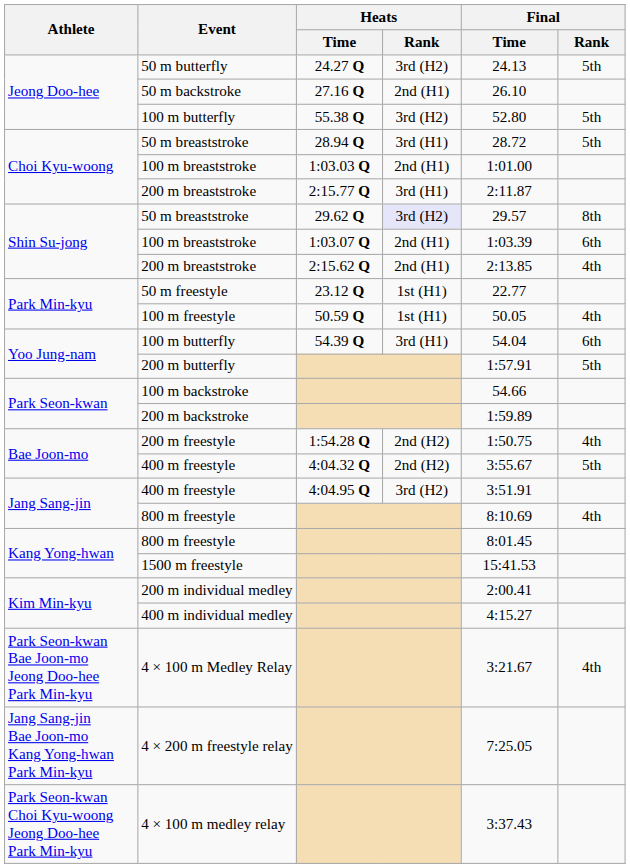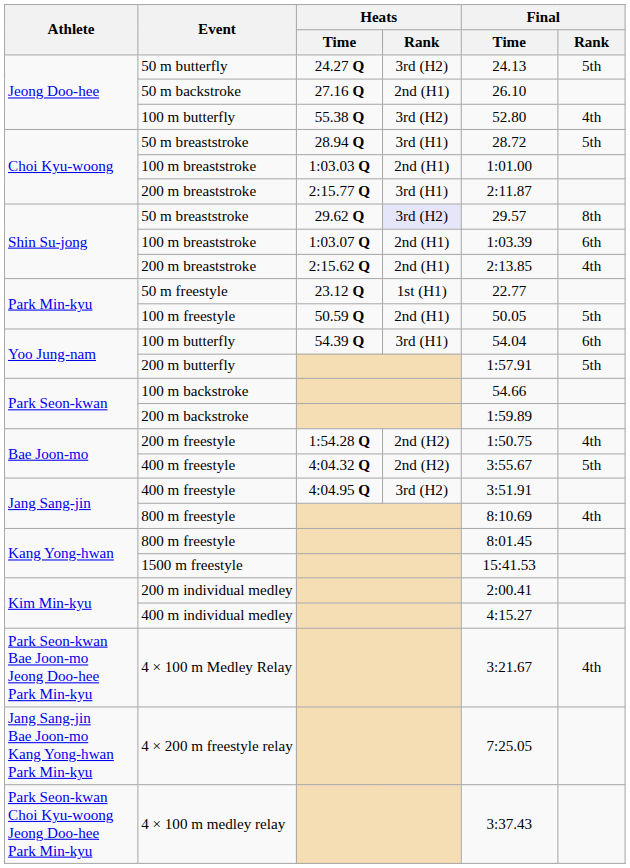Jeong Doo-hee / 100 m butterfly | Final / Rank: 5th -> 4th
100 m freestyle | Heats / Rank: 1st (H1) -> 2nd (H1)
100 m freestyle | Final / Rank: 4th -> 5th
